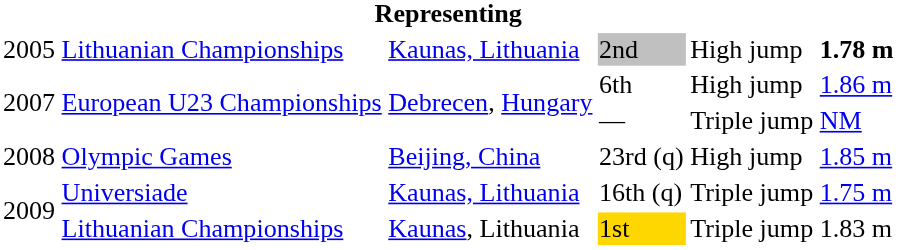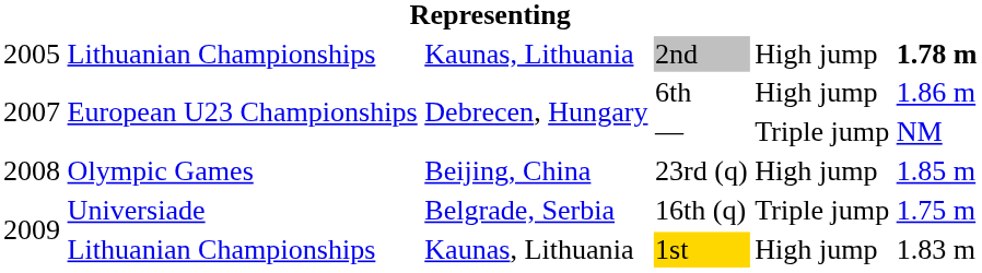16th (q) | column 3: Kaunas, Lithuania -> Belgrade, Serbia
1st | column 5: Triple jump -> High jump
